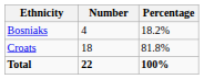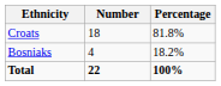rows swapped: Croats <-> Bosniaks
